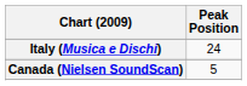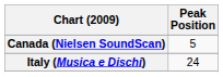rows swapped: Canada (Nielsen SoundScan) <-> Italy (Musica e Dischi)
